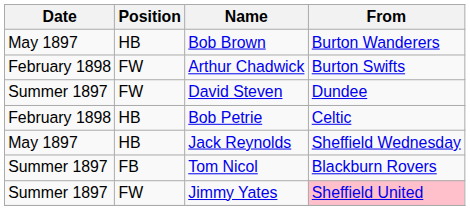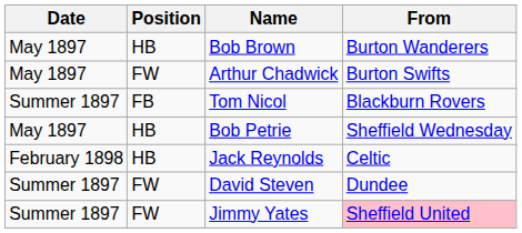Arthur Chadwick | Date: February 1898 -> May 1897
rows swapped: Tom Nicol <-> David Steven
Bob Petrie | Date: February 1898 -> May 1897
Bob Petrie | From: Celtic -> Sheffield Wednesday
Jack Reynolds | Date: May 1897 -> February 1898
Jack Reynolds | From: Sheffield Wednesday -> Celtic
